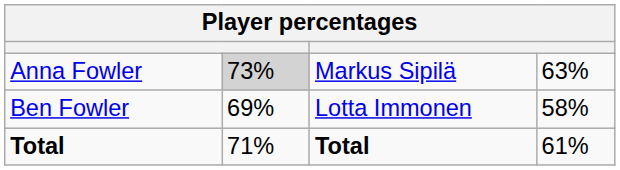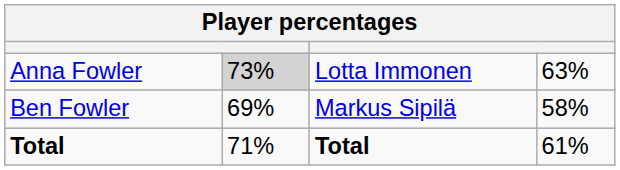Anna Fowler | column 3: Markus Sipilä -> Lotta Immonen
Ben Fowler | column 3: Lotta Immonen -> Markus Sipilä
